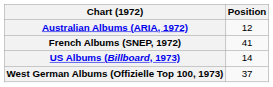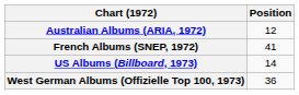West German Albums (Offizielle Top 100, 1973) | Position: 37 -> 36
